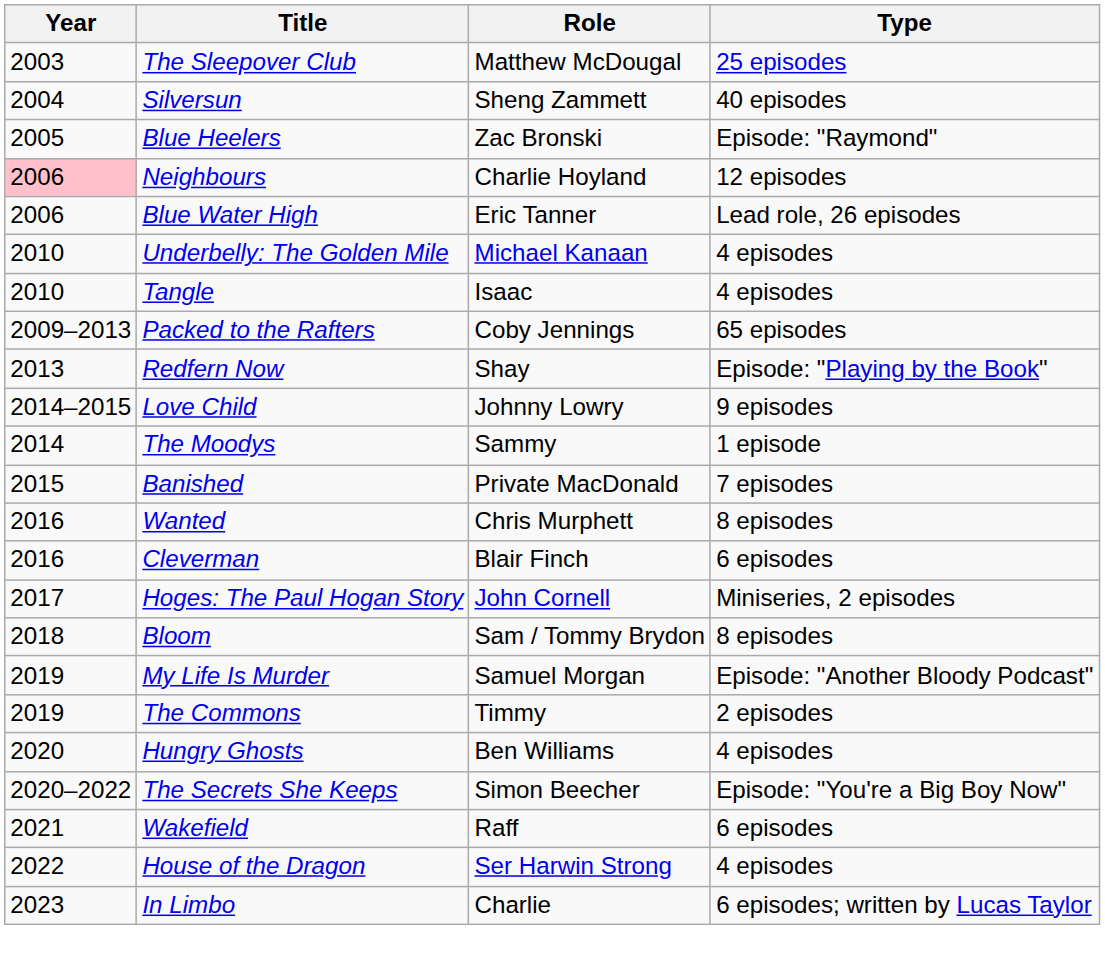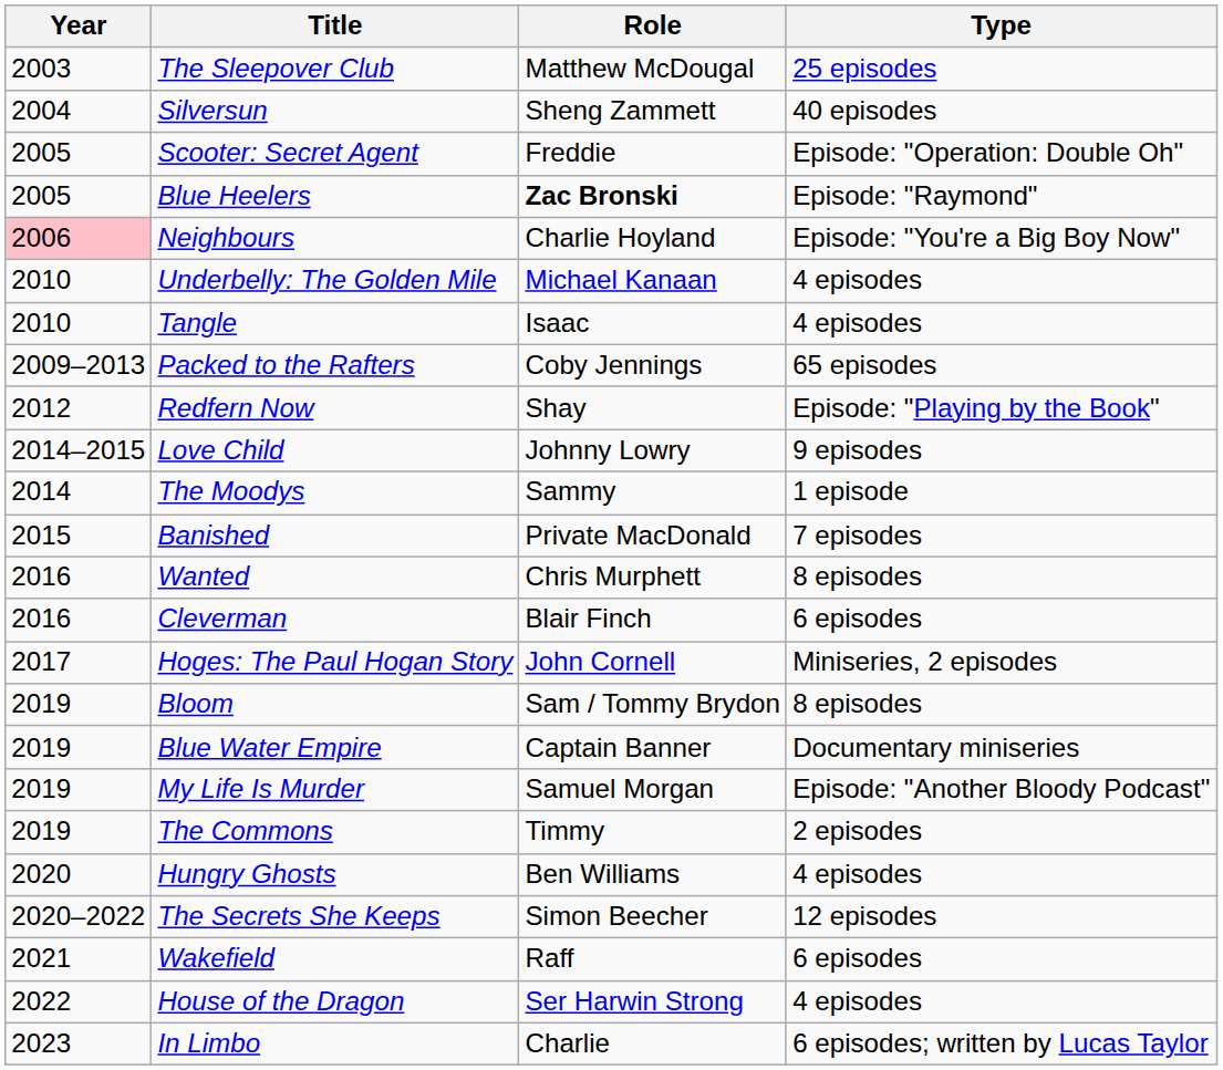+ row: 2005 | Scooter: Secret Agent | Freddie | Episode: "Operation: Double Oh"
Blue Heelers | Role: normal -> bold
Neighbours | Type: 12 episodes -> Episode: "You're a Big Boy Now"
- row: 2006 | Blue Water High | Eric Tanner | Lead role, 26 episodes
Redfern Now | Year: 2013 -> 2012
Bloom | Year: 2018 -> 2019
+ row: 2019 | Blue Water Empire | Captain Banner | Documentary miniseries
The Secrets She Keeps | Type: Episode: "You're a Big Boy Now" -> 12 episodes
